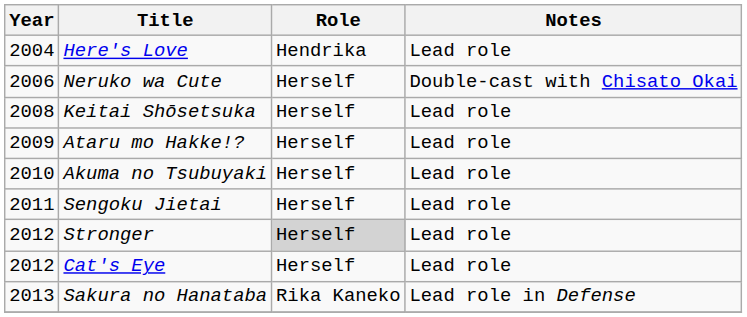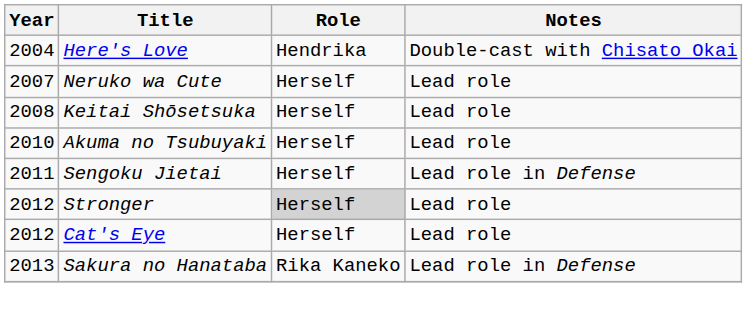Here's Love | Notes: Lead role -> Double-cast with Chisato Okai
Neruko wa Cute | Year: 2006 -> 2007
Neruko wa Cute | Notes: Double-cast with Chisato Okai -> Lead role
- row: 2009 | Ataru mo Hakke!? | Herself | Lead role
Sengoku Jietai | Notes: Lead role -> Lead role in Defense
